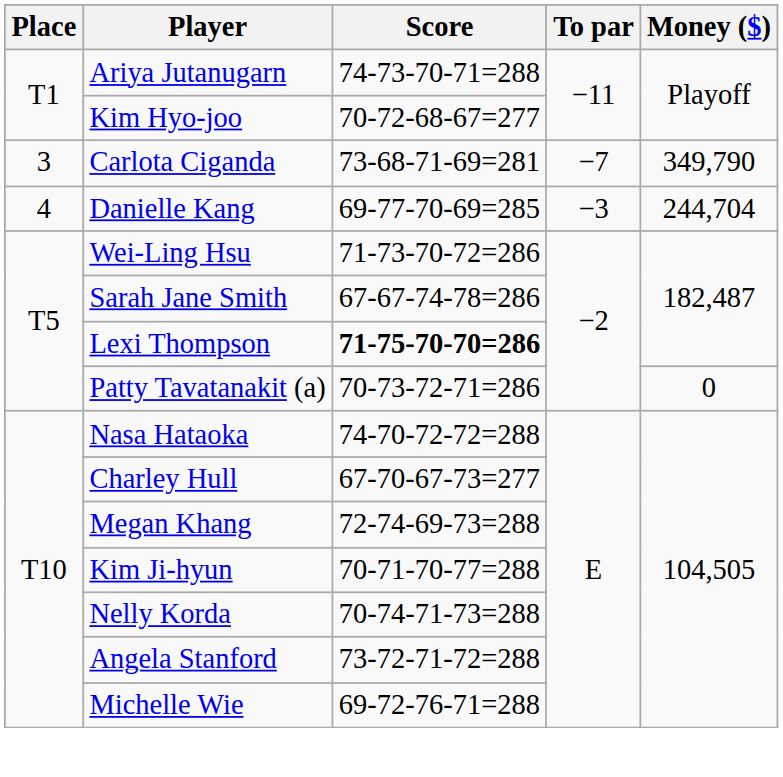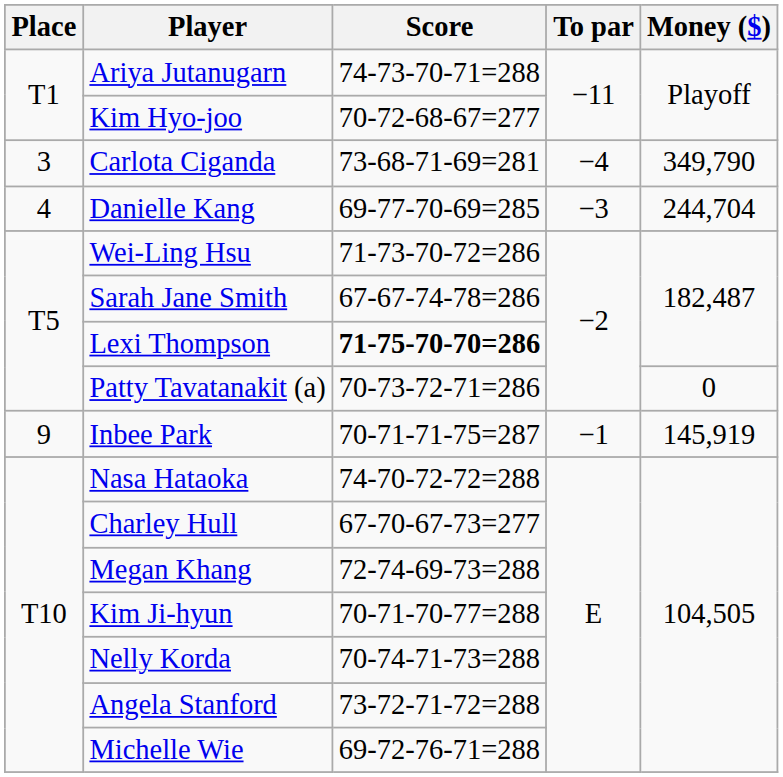Carlota Ciganda | To par: −7 -> −4
+ row: 9 | Inbee Park | 70-71-71-75=287 | −1 | 145,919
